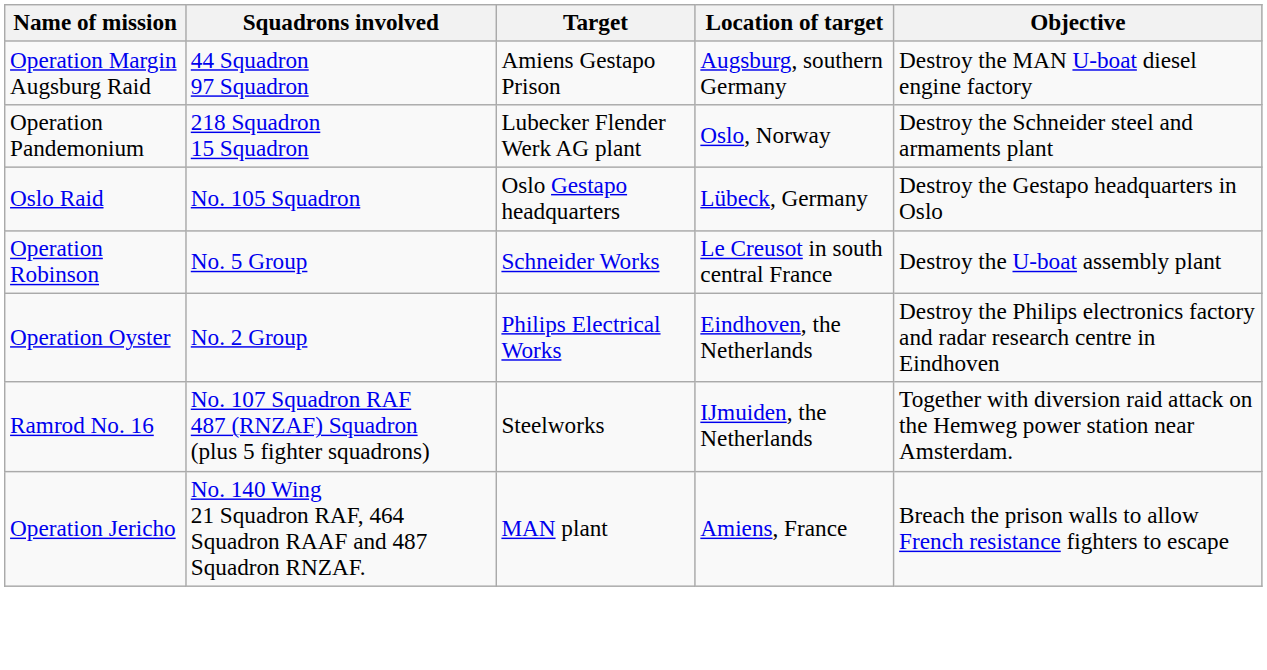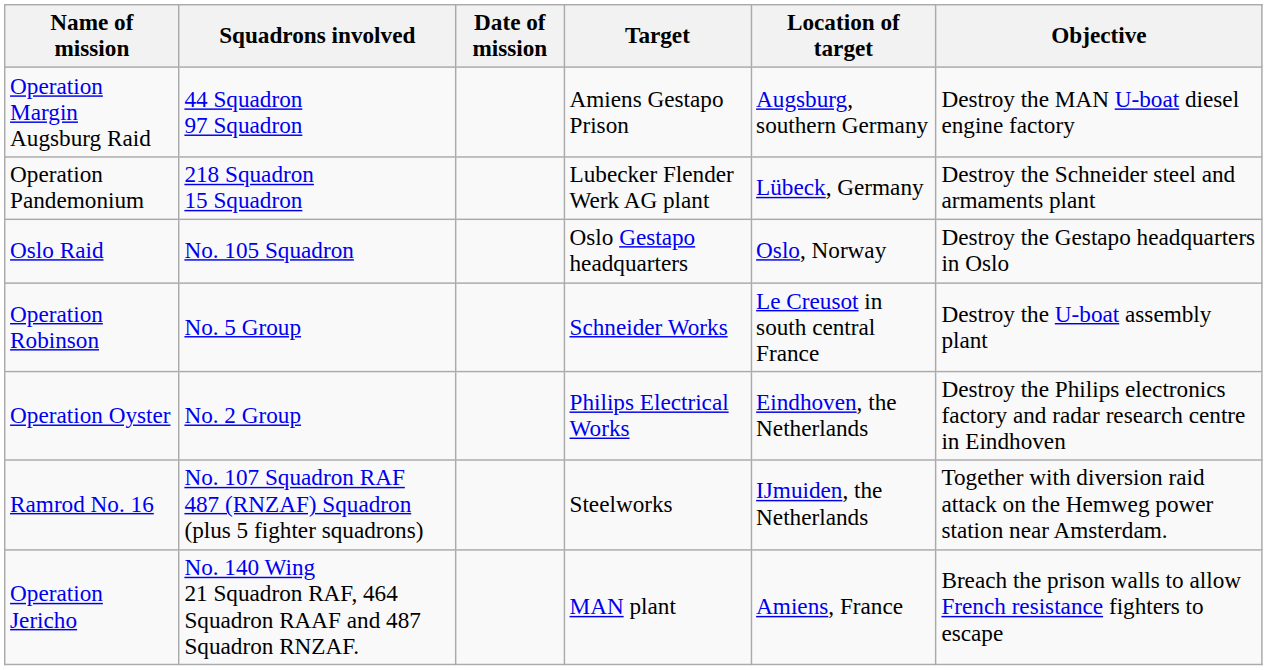+ column: Date of mission
Operation Pandemonium | Location of target: Oslo, Norway -> Lübeck, Germany
Oslo Raid | Location of target: Lübeck, Germany -> Oslo, Norway
